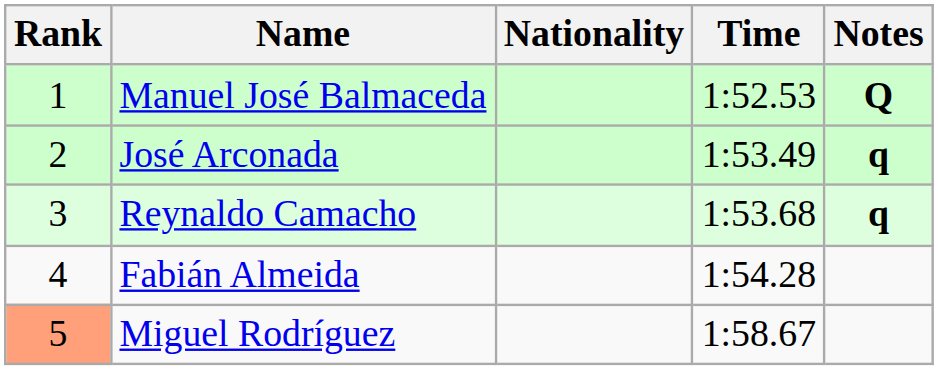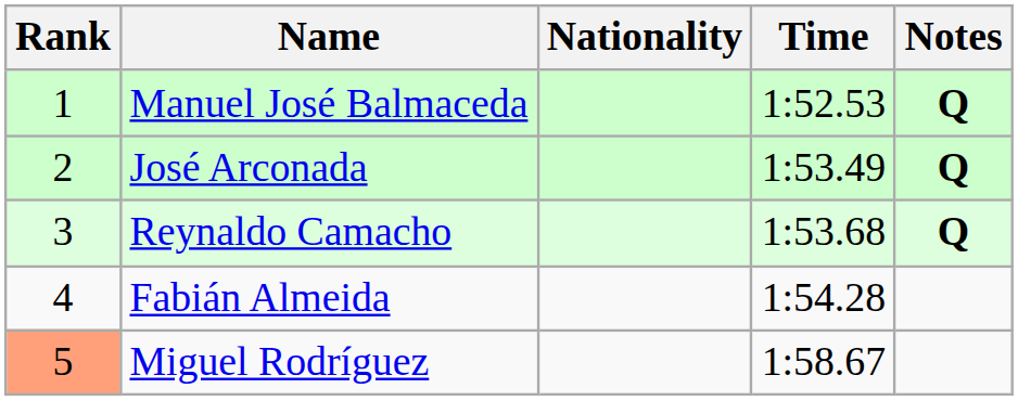José Arconada | Notes: q -> Q
Reynaldo Camacho | Notes: q -> Q
